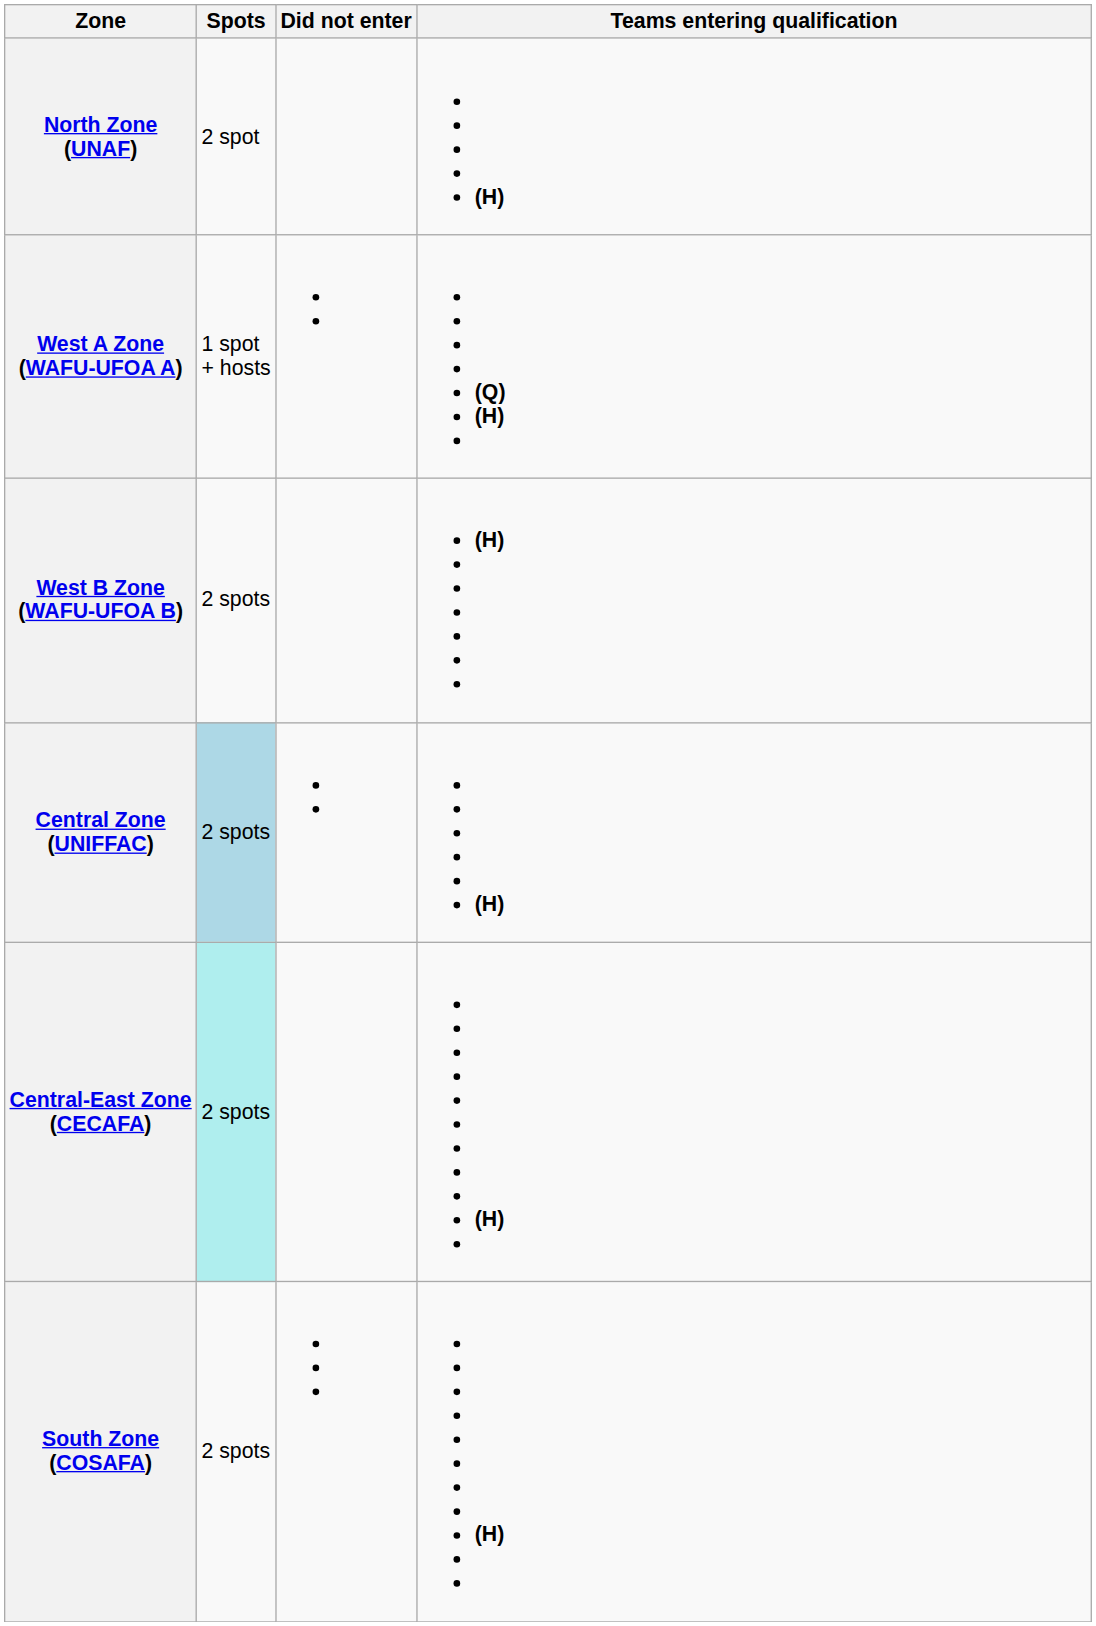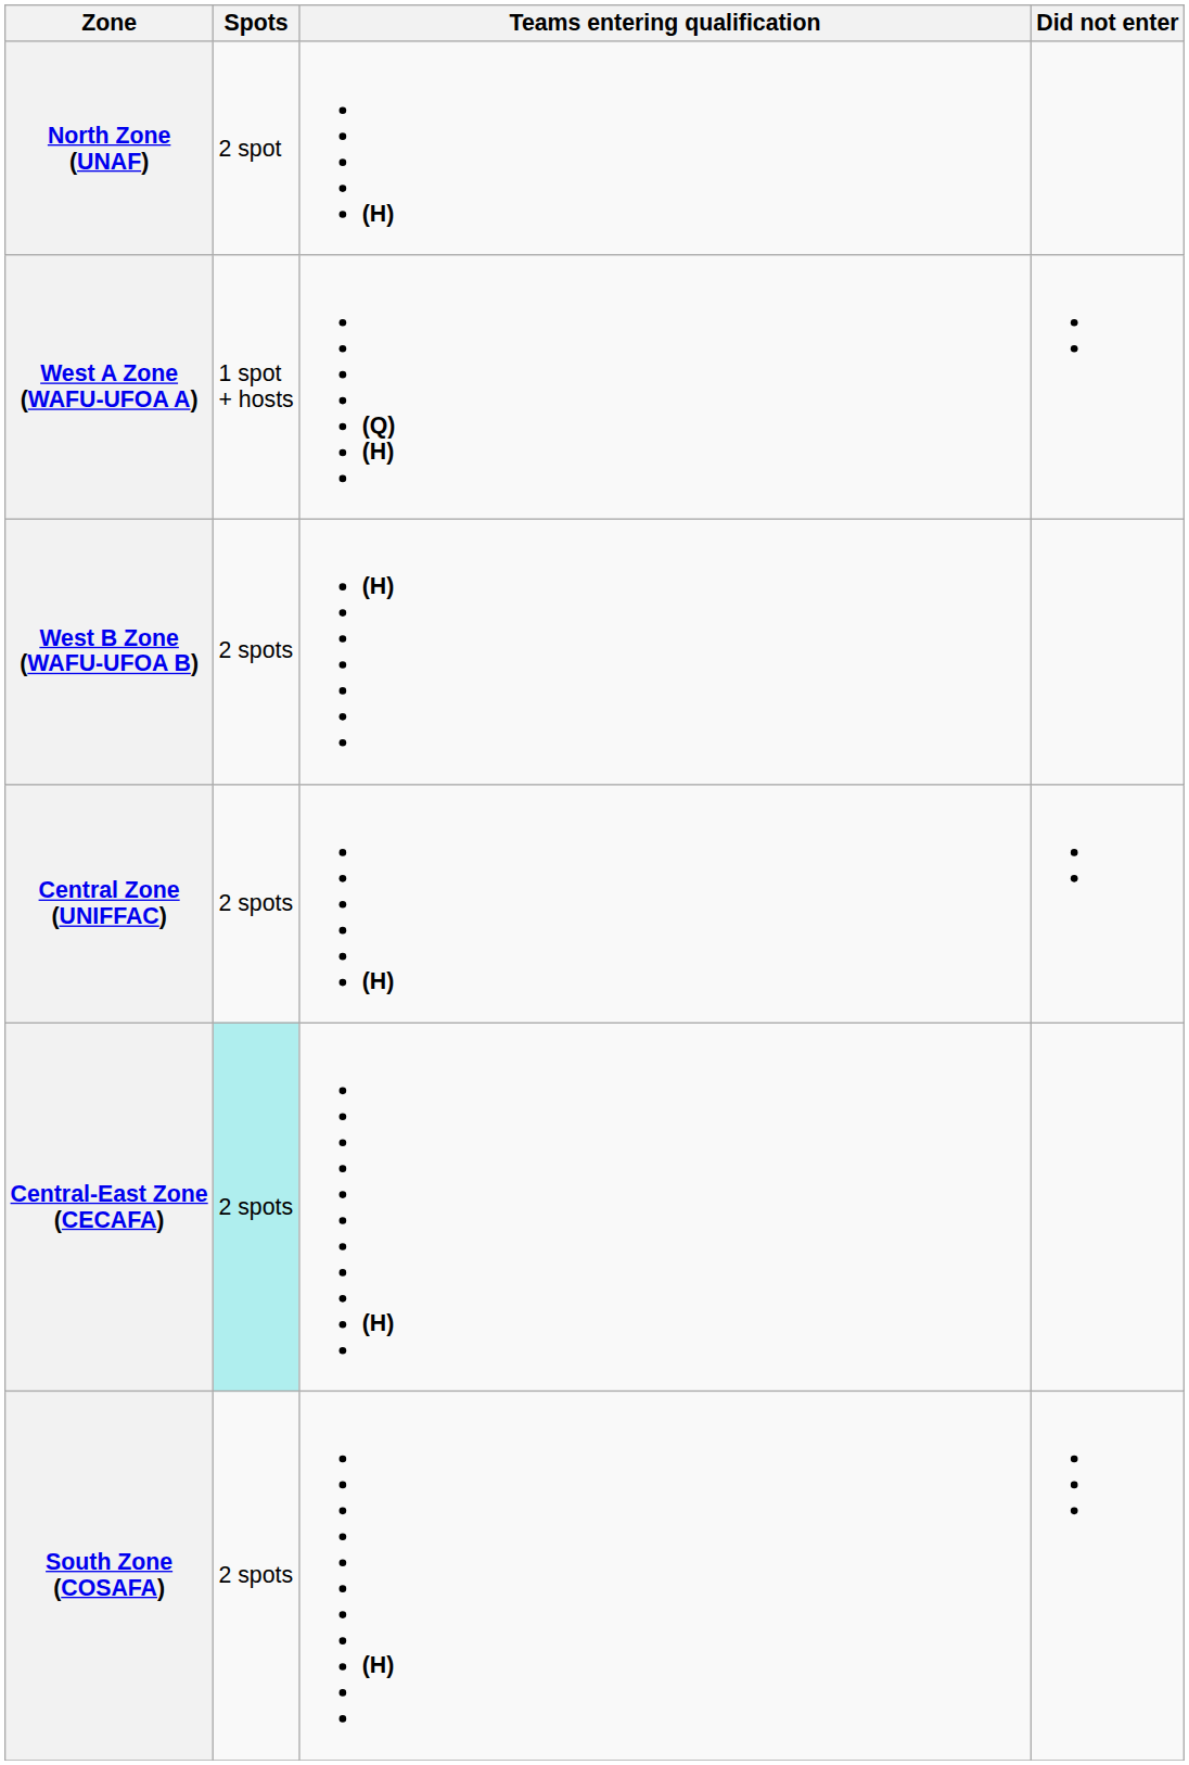columns swapped: Teams entering qualification <-> Did not enter
Central Zone (UNIFFAC) | Spots: lightblue background -> no background
